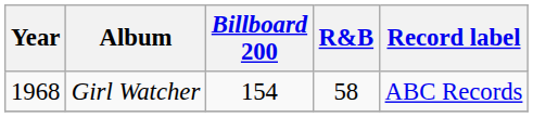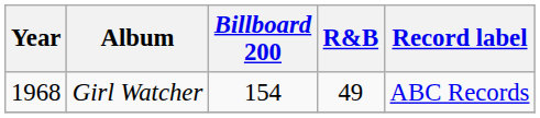Girl Watcher | R&B: 58 -> 49
